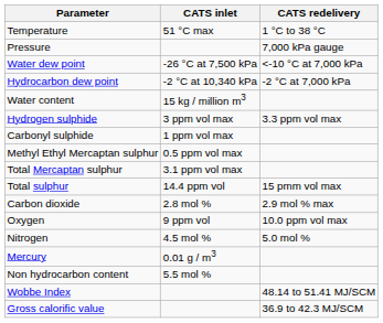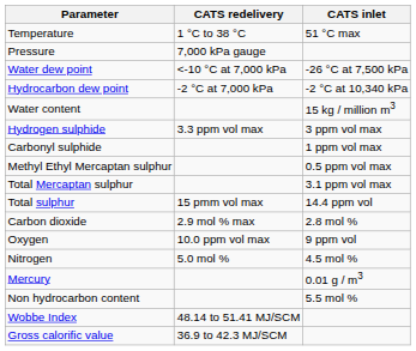columns swapped: CATS inlet <-> CATS redelivery
